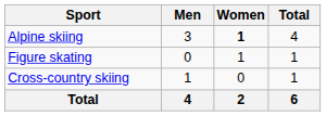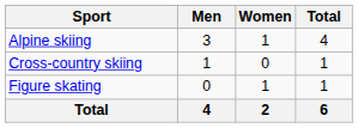Alpine skiing | Women: bold -> normal
rows swapped: Cross-country skiing <-> Figure skating
